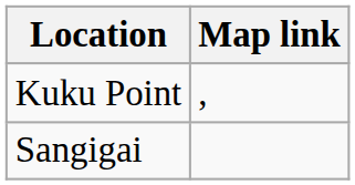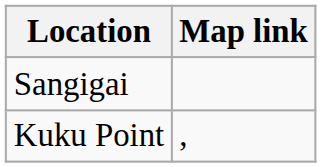rows swapped: Kuku Point <-> Sangigai
